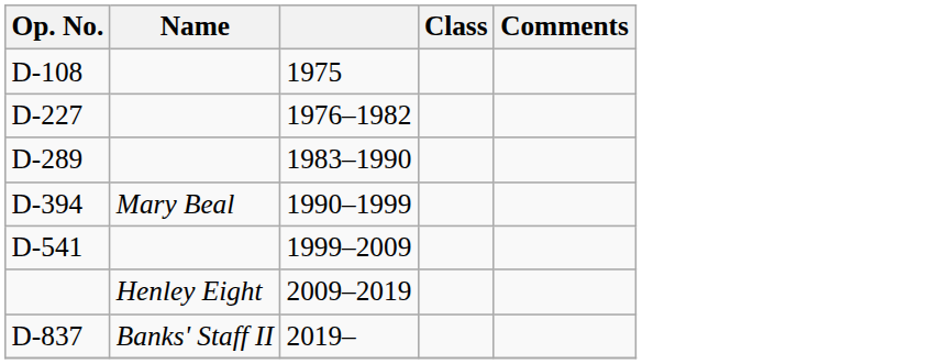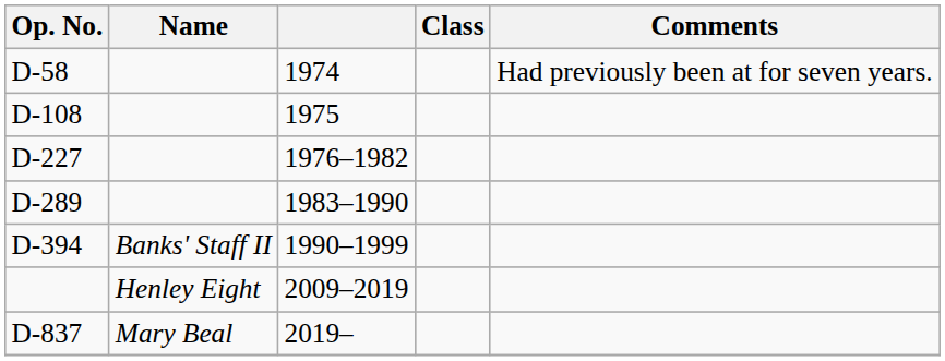+ row: D-58 | 1974 | Had previously been at for seven years.
D-394 | Name: Mary Beal -> Banks' Staff II
- row: D-541 | 1999–2009
D-837 | Name: Banks' Staff II -> Mary Beal
